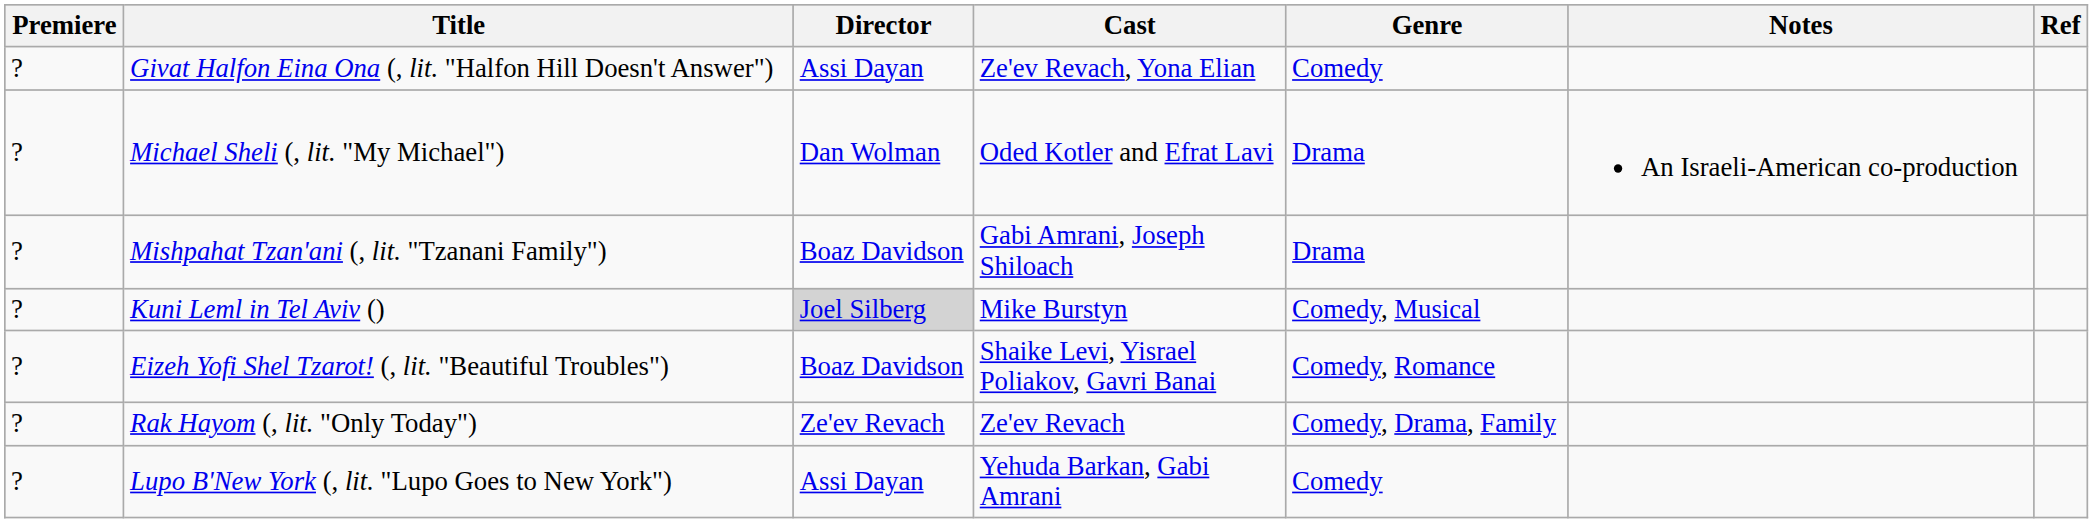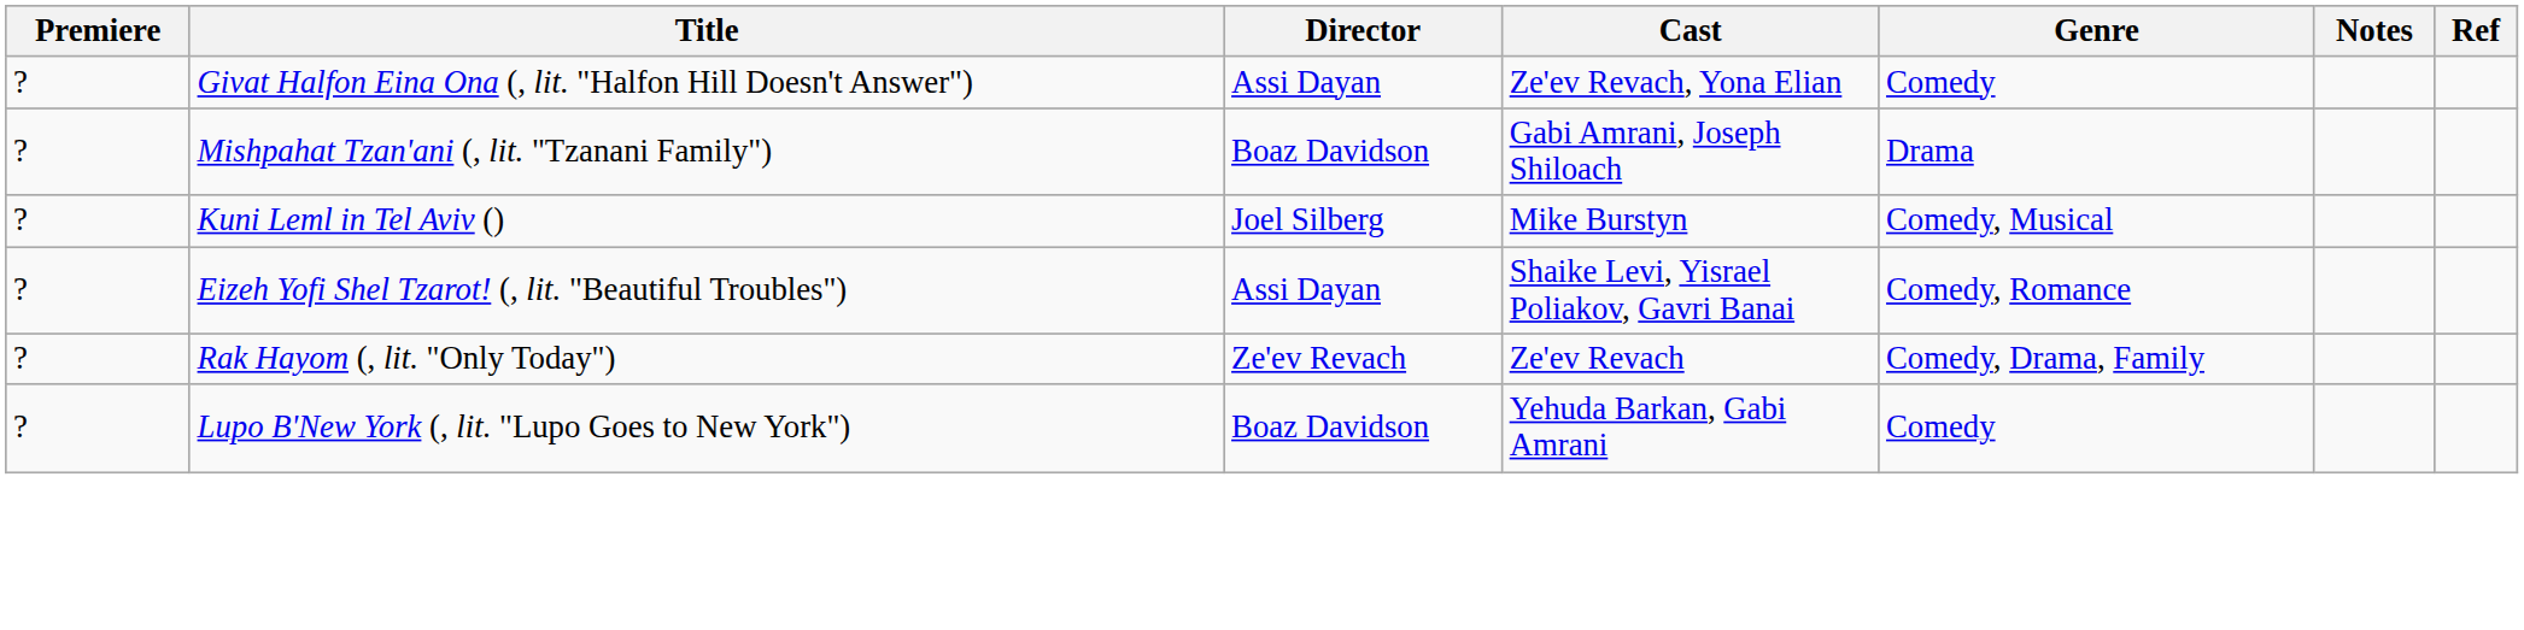- row: ? | Michael Sheli (, lit. "My Michael") | Dan Wolman | Oded Kotler and Efrat Lavi | Drama | An Israeli-American co-production
Kuni Leml in Tel Aviv () | Director: lightgrey background -> no background
Eizeh Yofi Shel Tzarot! (, lit. "Beautiful Troubles") | Director: Boaz Davidson -> Assi Dayan
Lupo B'New York (, lit. "Lupo Goes to New York") | Director: Assi Dayan -> Boaz Davidson
